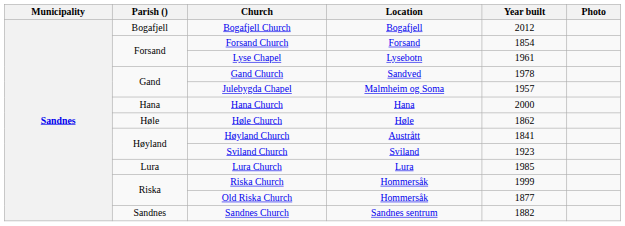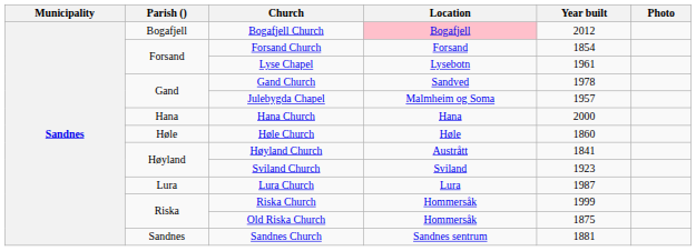Bogafjell Church | Location: no background -> pink background
Høle Church | Year built: 1862 -> 1860
Lura Church | Year built: 1985 -> 1987
Old Riska Church | Year built: 1877 -> 1875
Sandnes Church | Year built: 1882 -> 1881
